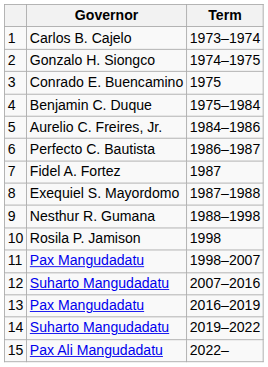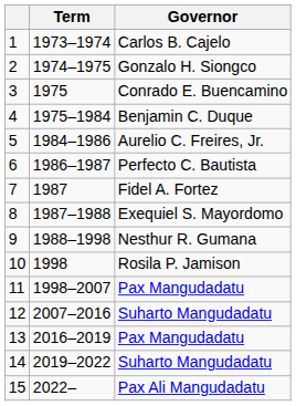columns swapped: Governor <-> Term
